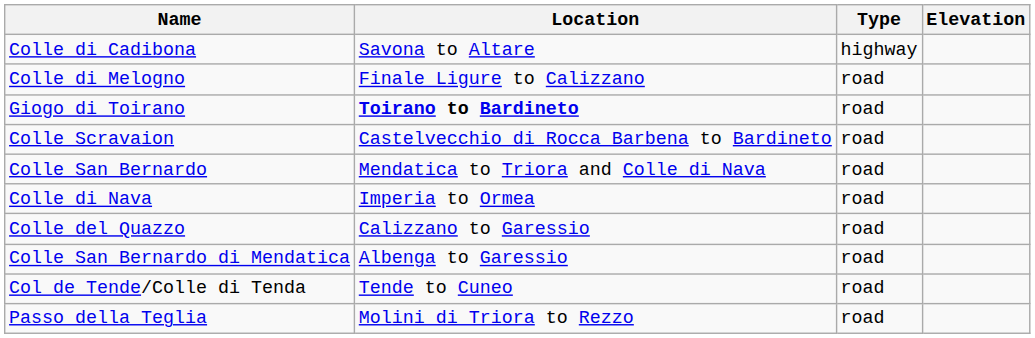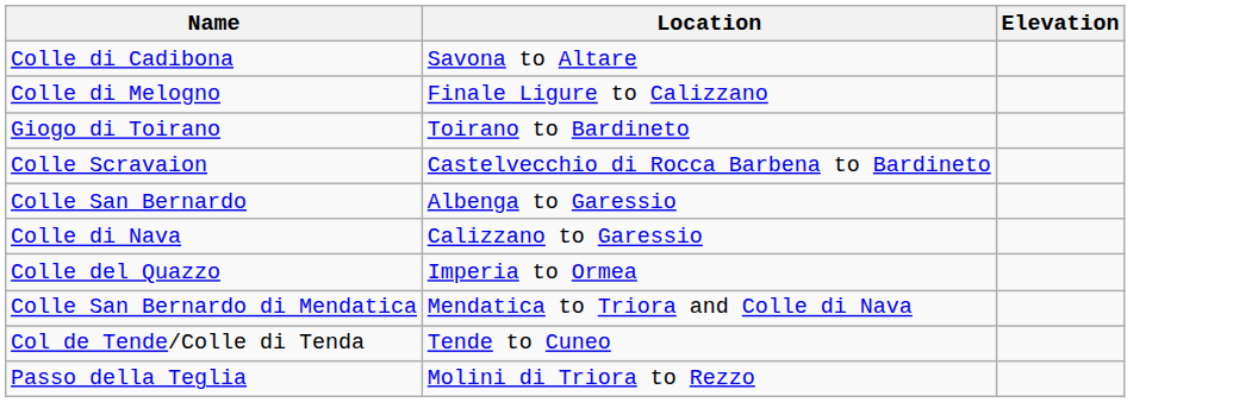- column: Type | highway | road | road | road | road | road | road | road | road | road
Giogo di Toirano | Location: bold -> normal
Colle San Bernardo | Location: Mendatica to Triora and Colle di Nava -> Albenga to Garessio
Colle di Nava | Location: Imperia to Ormea -> Calizzano to Garessio
Colle del Quazzo | Location: Calizzano to Garessio -> Imperia to Ormea
Colle San Bernardo di Mendatica | Location: Albenga to Garessio -> Mendatica to Triora and Colle di Nava
